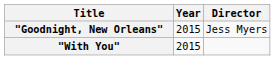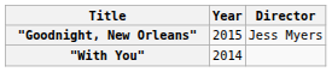"With You" | Year: 2015 -> 2014
